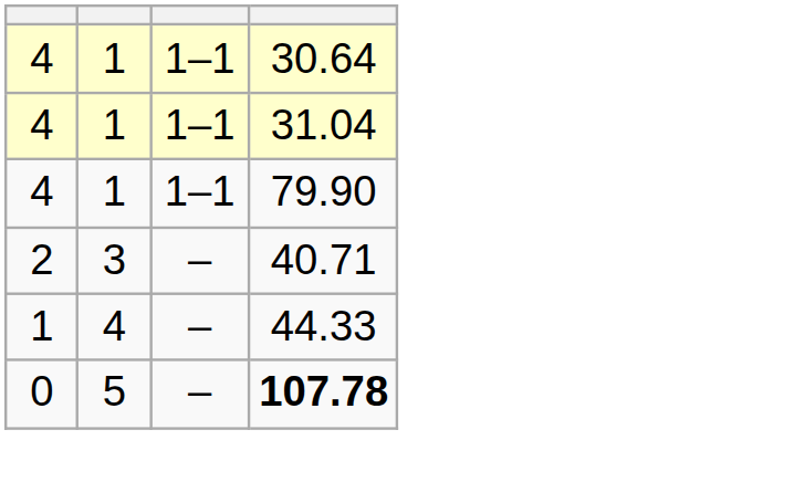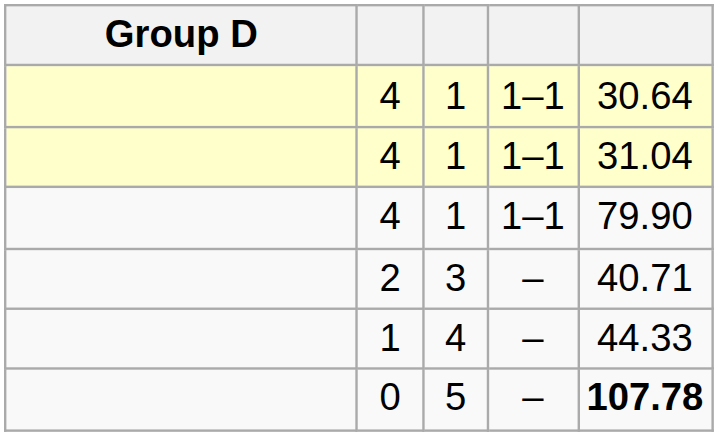+ column: Group D
